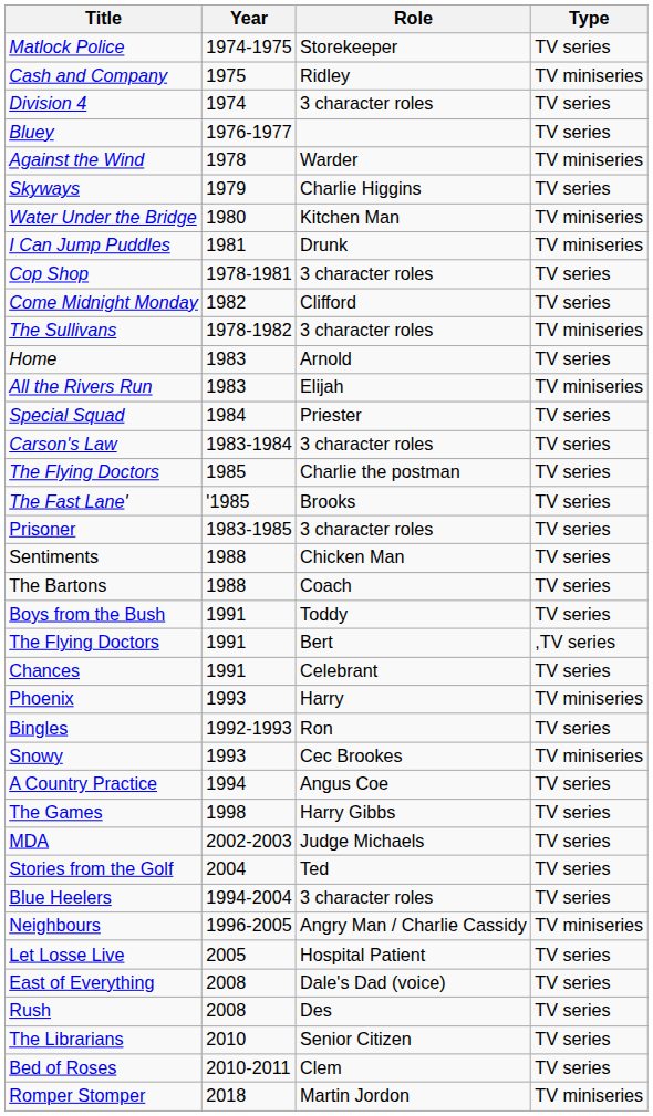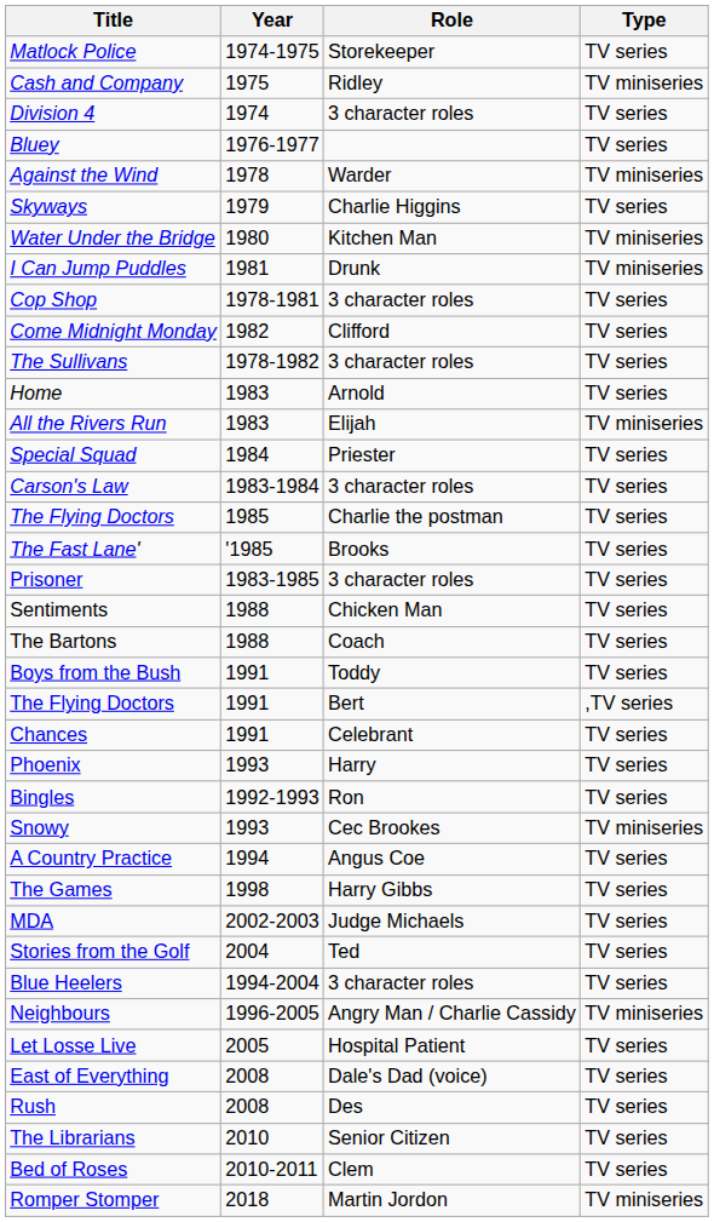The Sullivans | Type: TV miniseries -> TV series
Phoenix | Type: TV miniseries -> TV series
